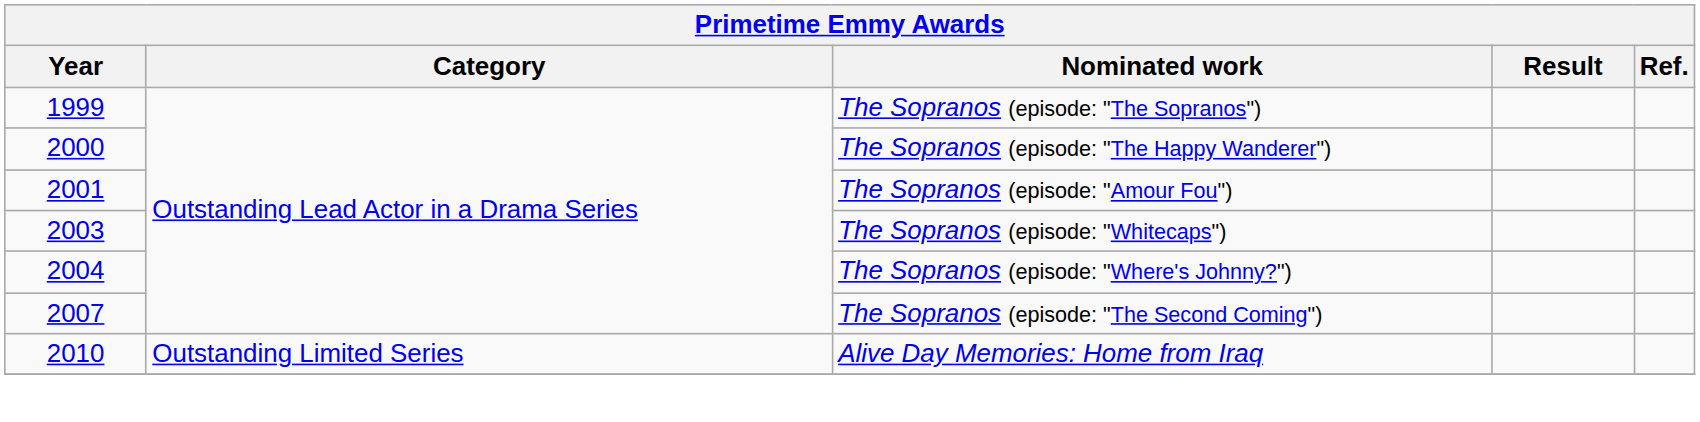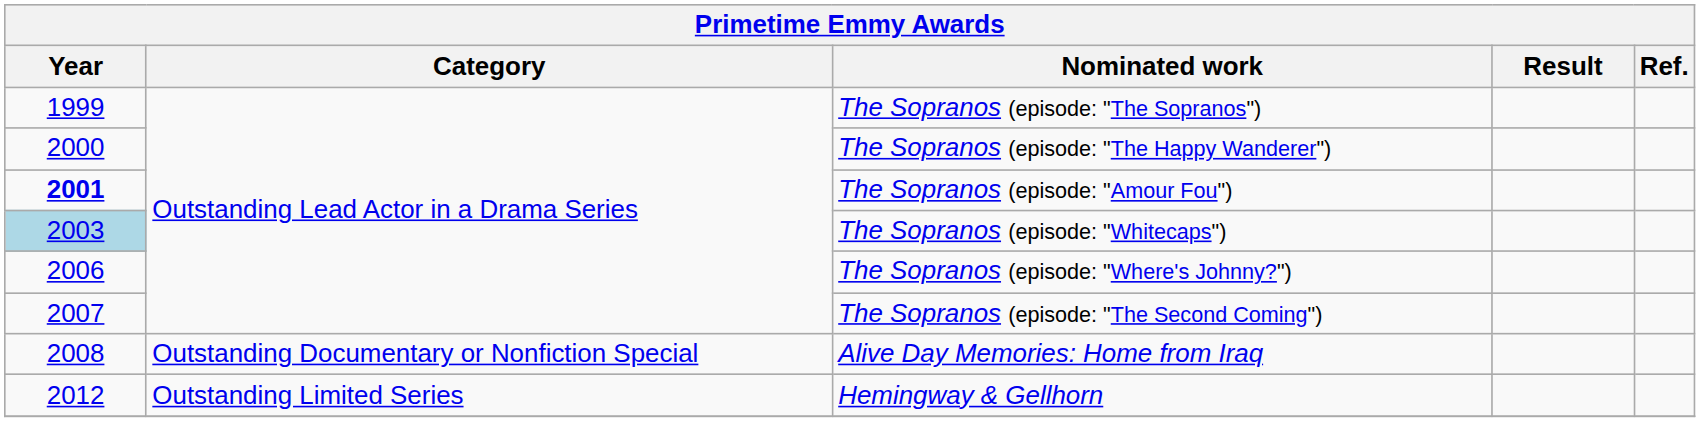The Sopranos (episode: "Amour Fou") | Year: normal -> bold
The Sopranos (episode: "Whitecaps") | Year: no background -> lightblue background
The Sopranos (episode: "Where's Johnny?") | Year: 2004 -> 2006
Alive Day Memories: Home from Iraq | Year: 2010 -> 2008
Alive Day Memories: Home from Iraq | Category: Outstanding Limited Series -> Outstanding Documentary or Nonfiction Special
+ row: 2012 | Outstanding Limited Series | Hemingway & Gellhorn
